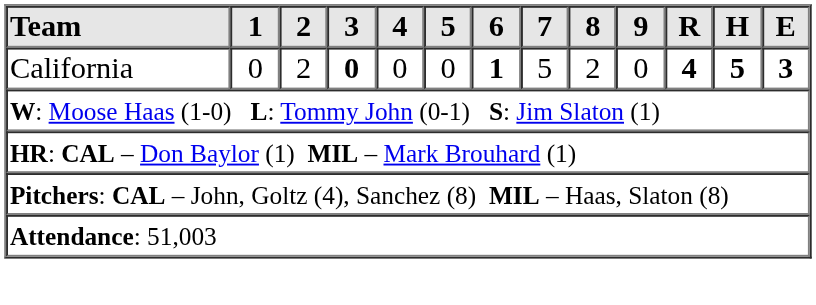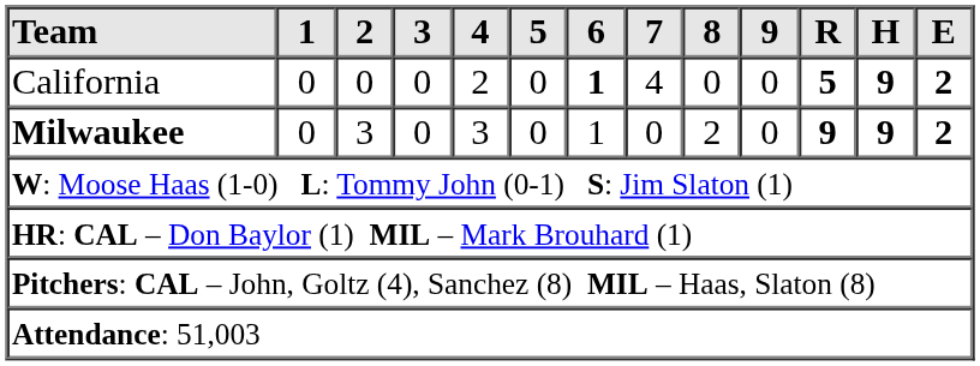California | 2: 2 -> 0
California | 3: bold -> normal
California | 4: 0 -> 2
California | 7: 5 -> 4
California | 8: 2 -> 0
California | R: 4 -> 5
California | H: 5 -> 9
California | E: 3 -> 2
+ row: Milwaukee | 0 | 3 | 0 | 3 | 0 | 1 | 0 | 2 | 0 | 9 | 9 | 2
